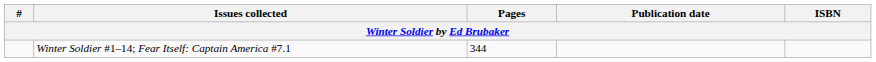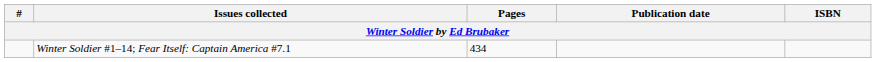Winter Soldier #1–14; Fear Itself: Captain America #7.1 | Pages: 344 -> 434
